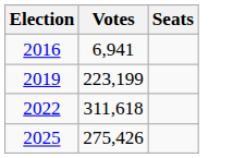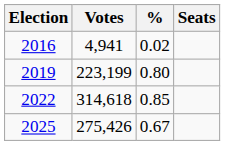+ column: % | 0.02 | 0.80 | 0.85 | 0.67
2016 | Votes: 6,941 -> 4,941
2022 | Votes: 311,618 -> 314,618
